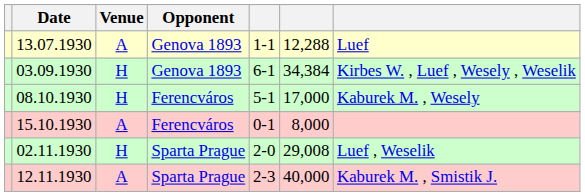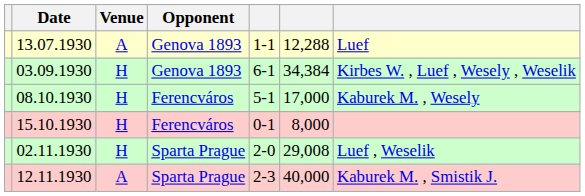15.10.1930 | Venue: A -> H
